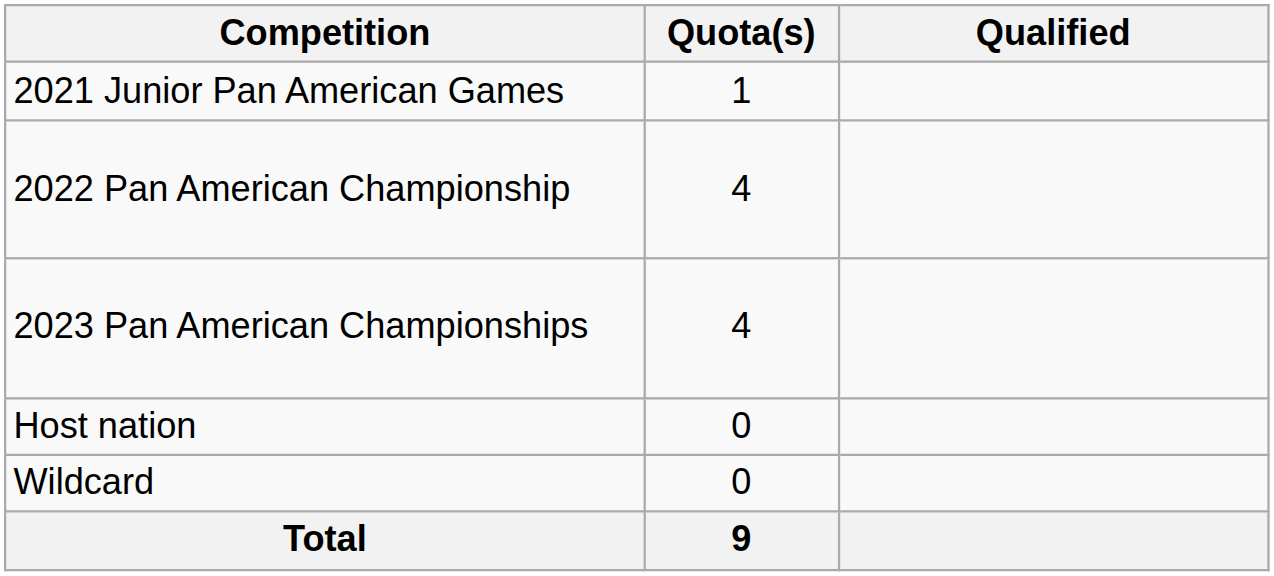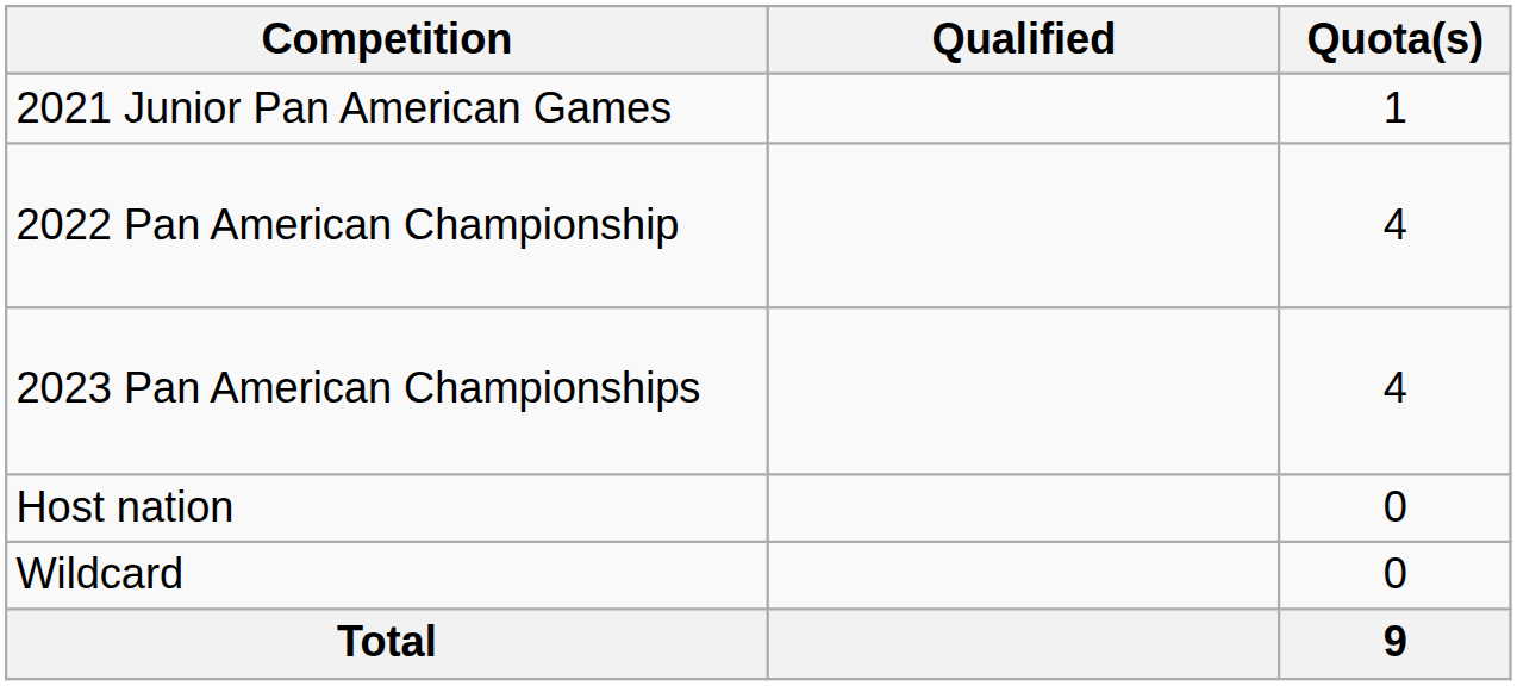columns swapped: Quota(s) <-> Qualified
